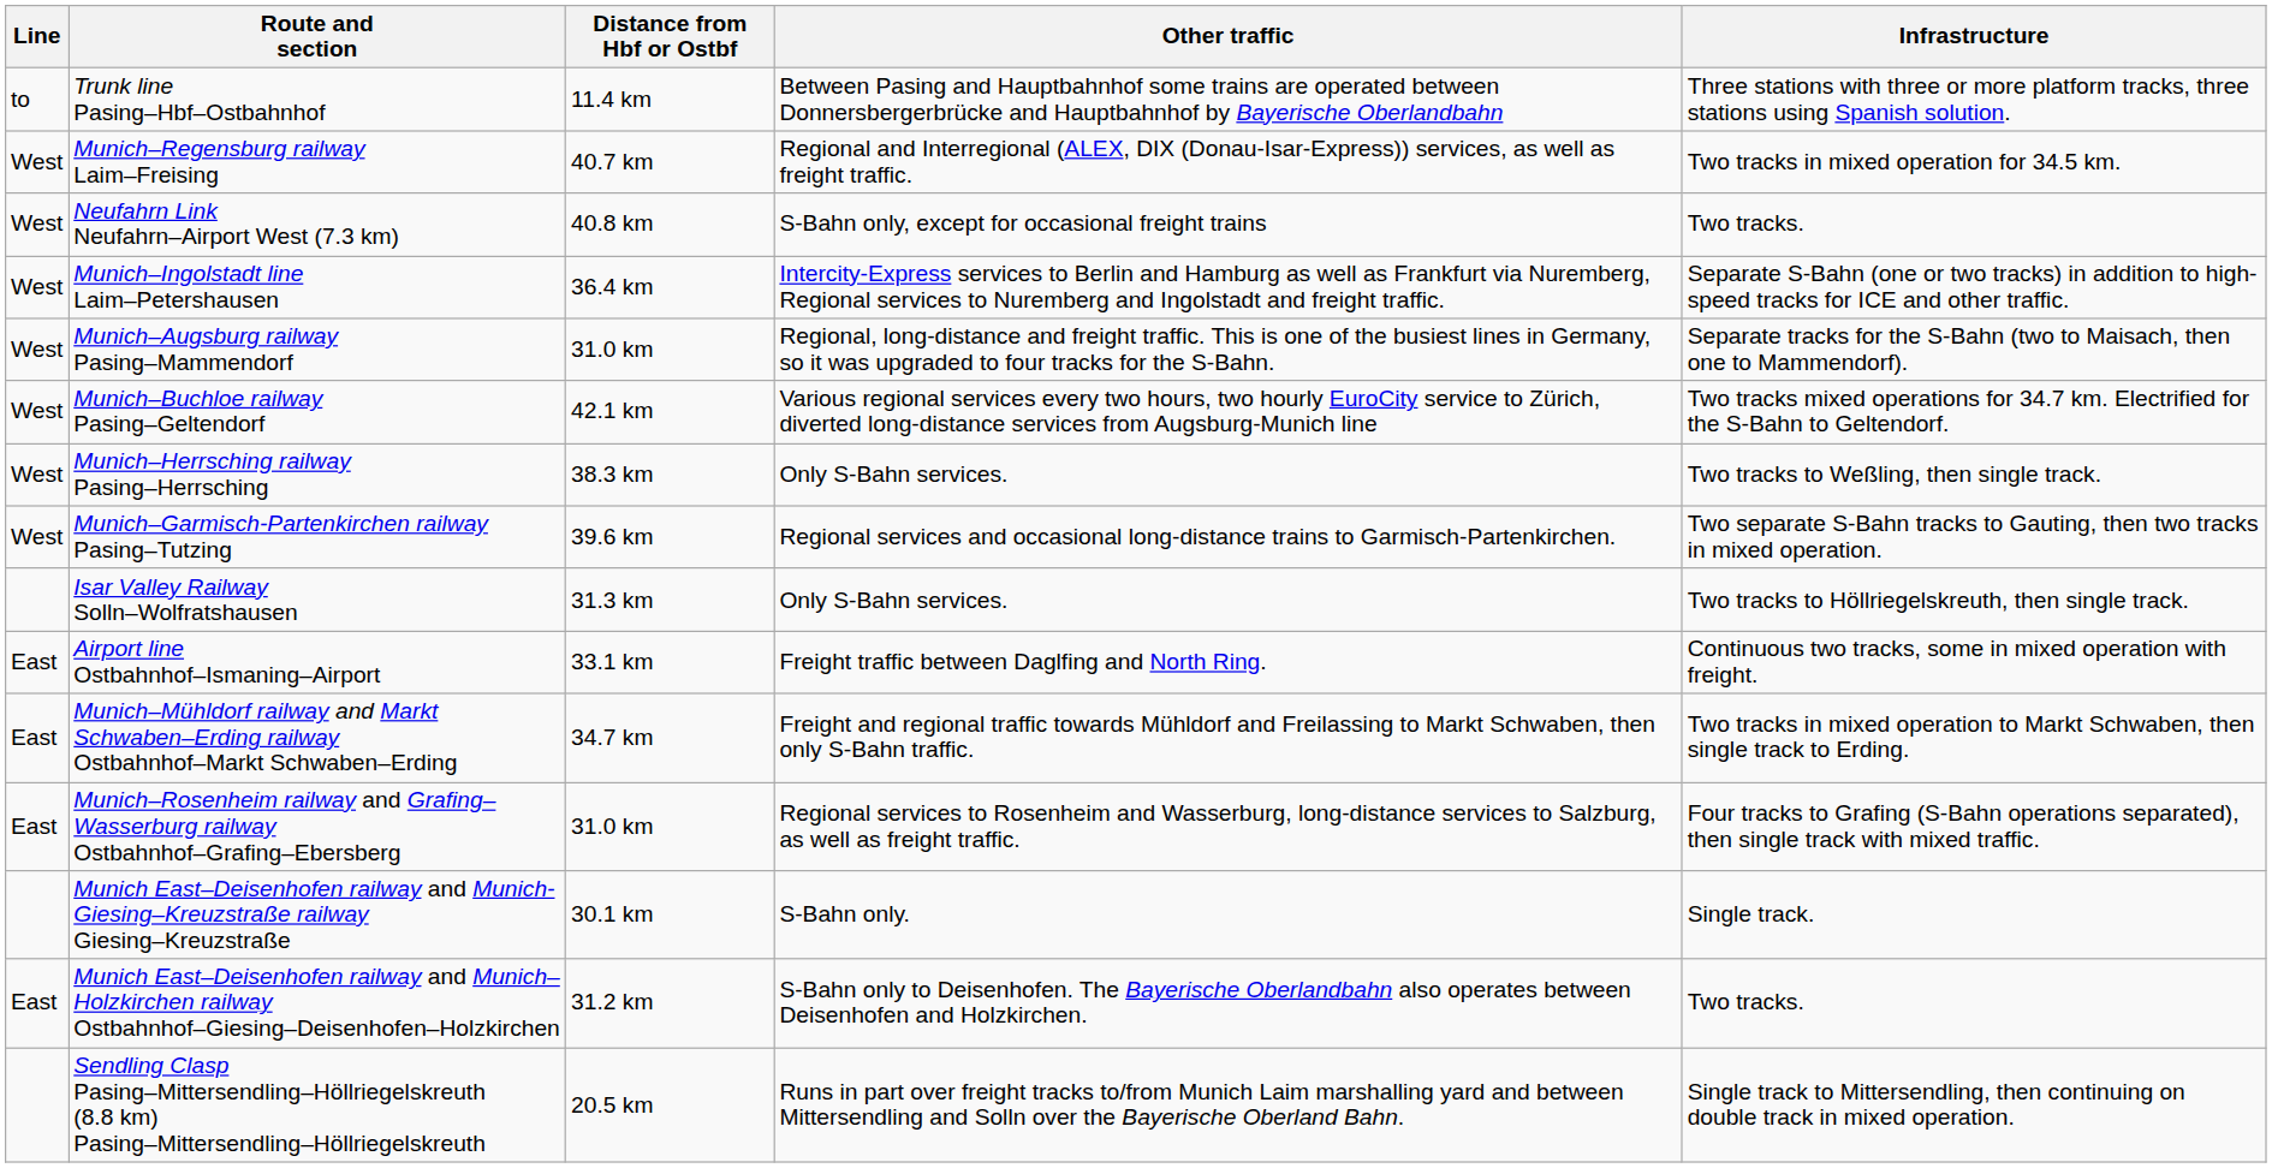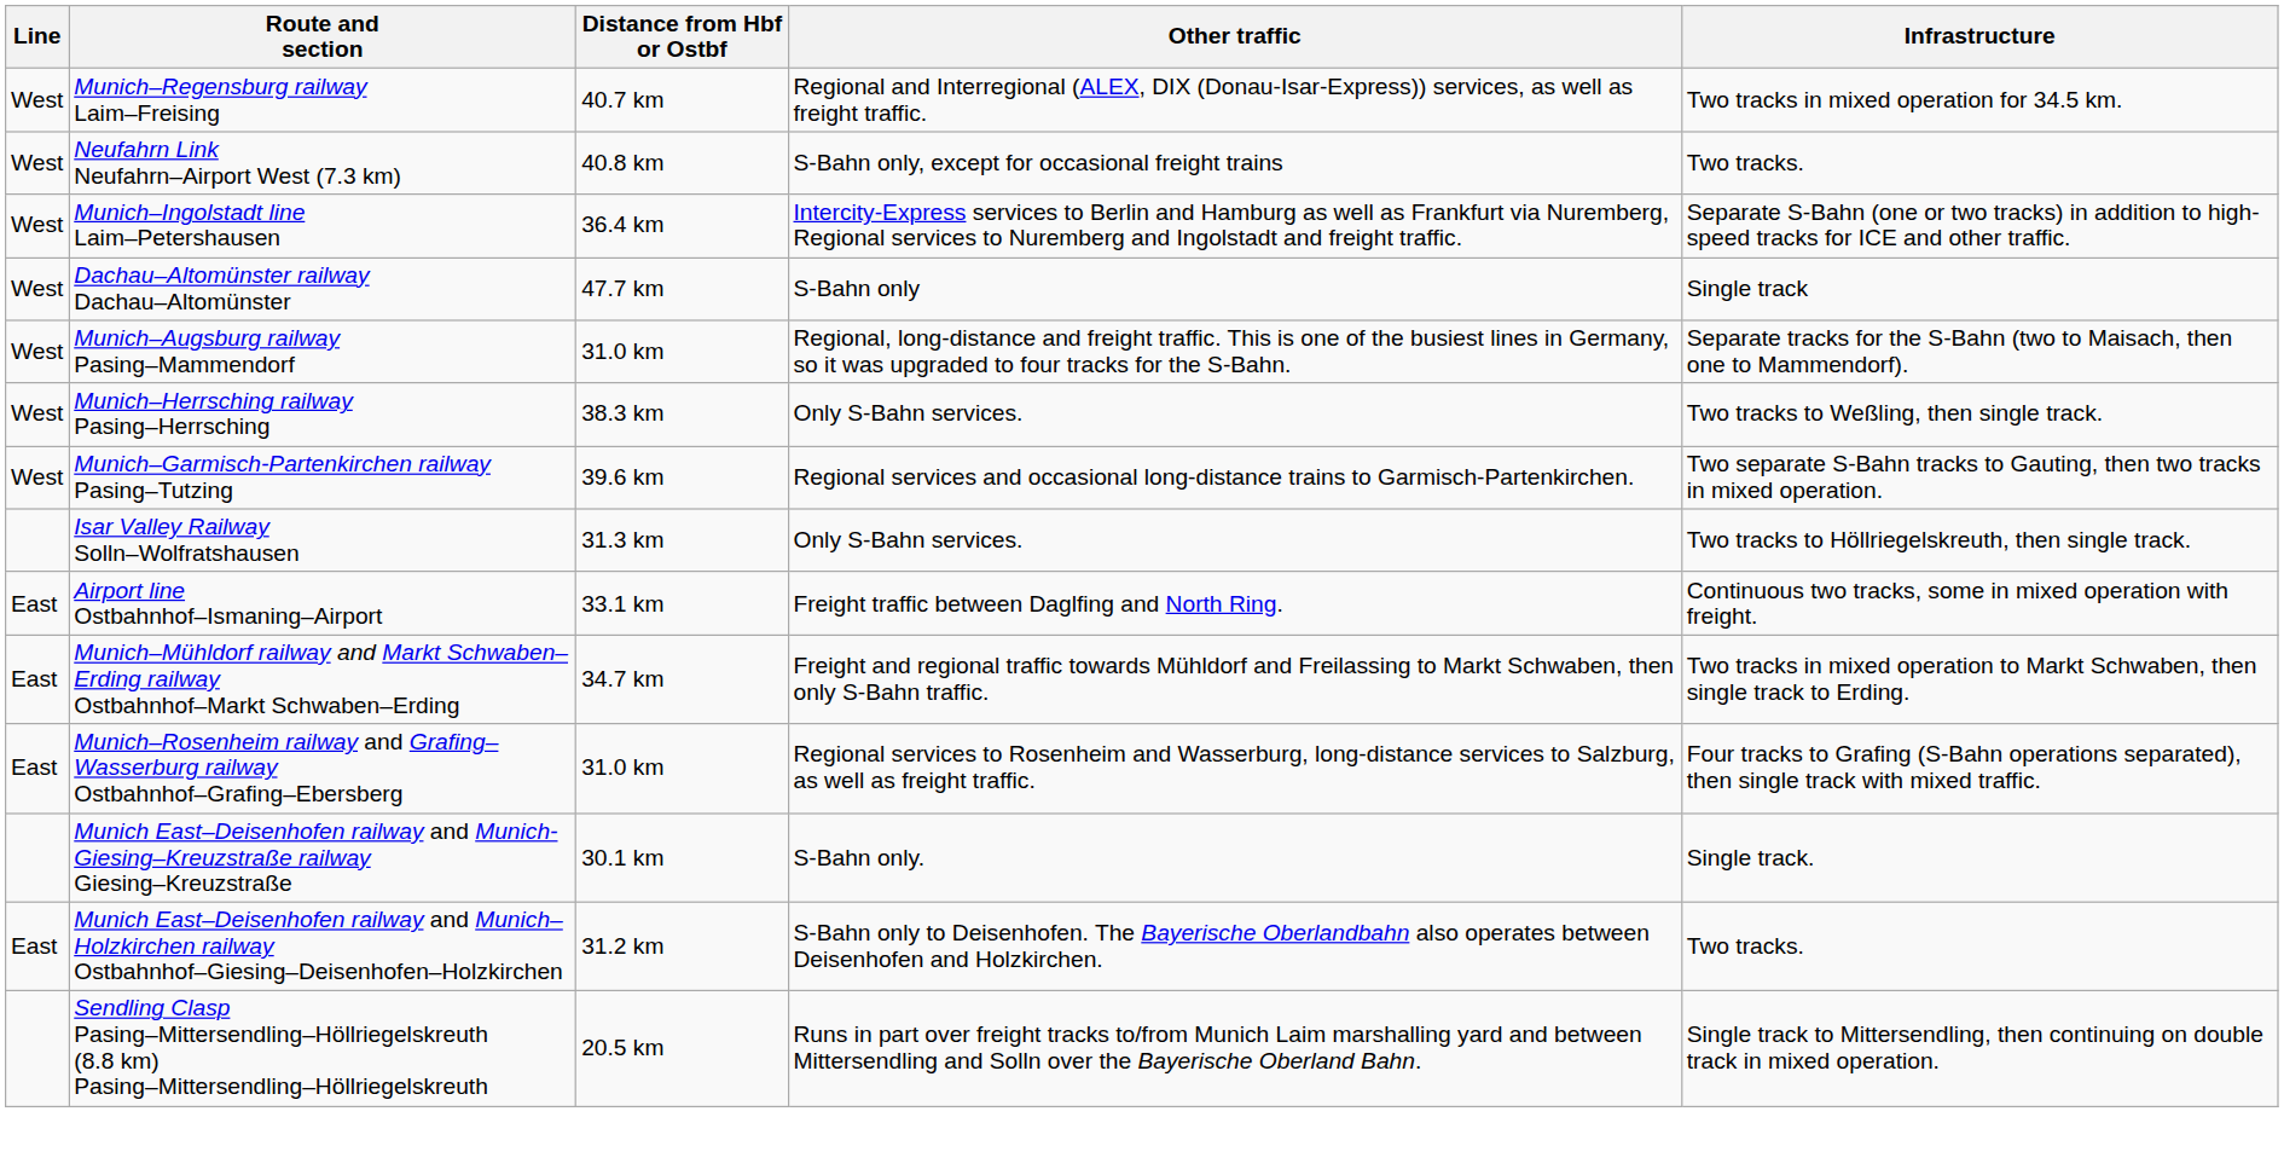- row: to | Trunk line Pasing–Hbf–Ostbahnhof | 11.4 km | Between Pasing and Hauptbahnhof some trains are operated between Donnersbergerbrücke and Hauptbahnhof by Bayerische Oberlandbahn | Three stations with three or more platform tracks, three stations using Spanish solution.
+ row: West | Dachau–Altomünster railway Dachau–Altomünster | 47.7 km | S-Bahn only | Single track
- row: West | Munich–Buchloe railway Pasing–Geltendorf | 42.1 km | Various regional services every two hours, two hourly EuroCity service to Zürich, diverted long-distance services from Augsburg-Munich line | Two tracks mixed operations for 34.7 km. Electrified for the S-Bahn to Geltendorf.
